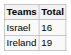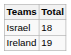Israel | Total: 16 -> 18
